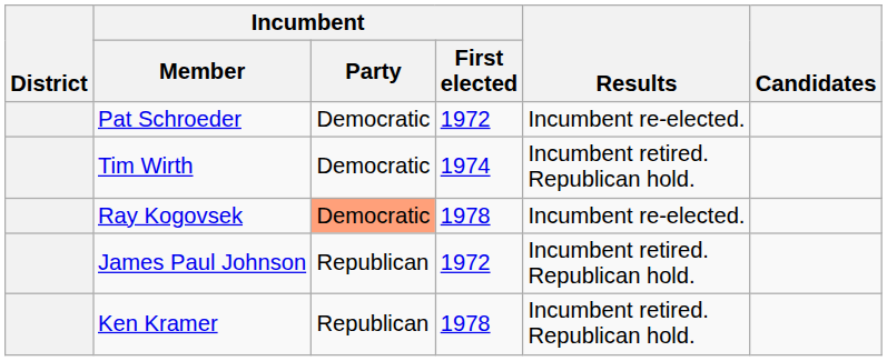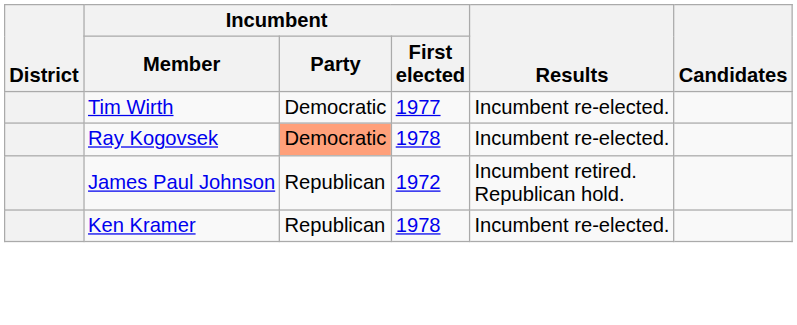- row: Pat Schroeder | Democratic | 1972 | Incumbent re-elected.
Tim Wirth | Incumbent / First elected: 1974 -> 1977
Tim Wirth | Results: Incumbent retired. Republican hold. -> Incumbent re-elected.
Ken Kramer | Results: Incumbent retired. Republican hold. -> Incumbent re-elected.
